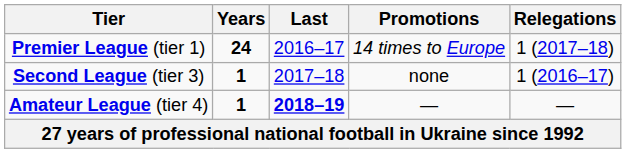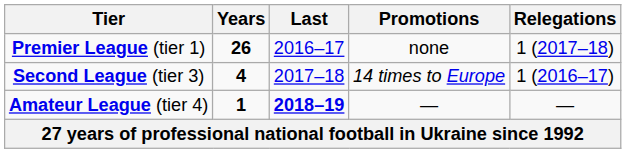Premier League (tier 1) | Years: 24 -> 26
Premier League (tier 1) | Promotions: 14 times to Europe -> none
Second League (tier 3) | Years: 1 -> 4
Second League (tier 3) | Promotions: none -> 14 times to Europe
